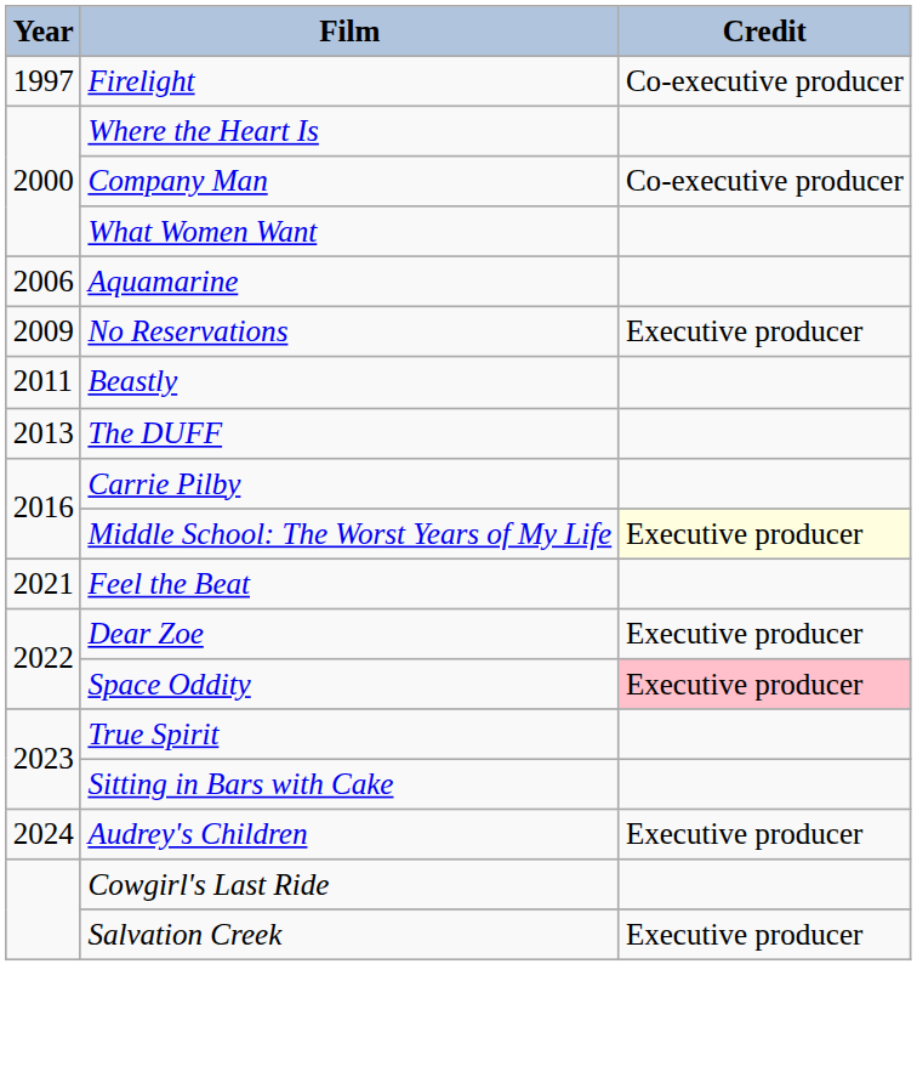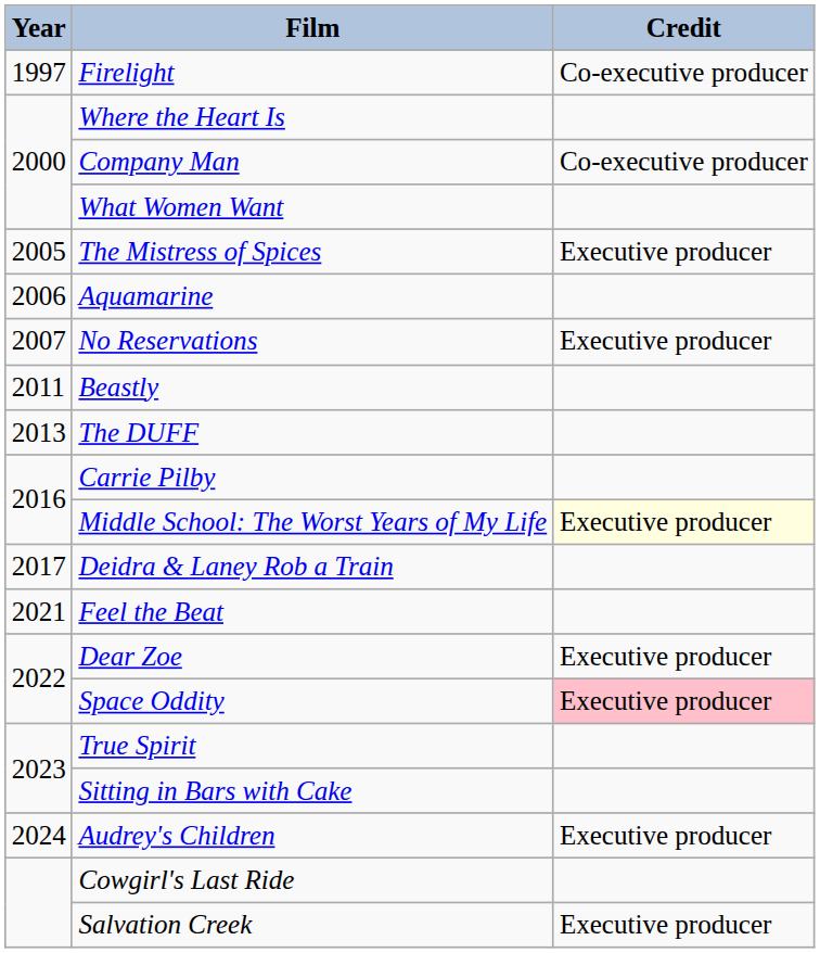+ row: 2005 | The Mistress of Spices | Executive producer
No Reservations | Year: 2009 -> 2007
+ row: 2017 | Deidra & Laney Rob a Train
